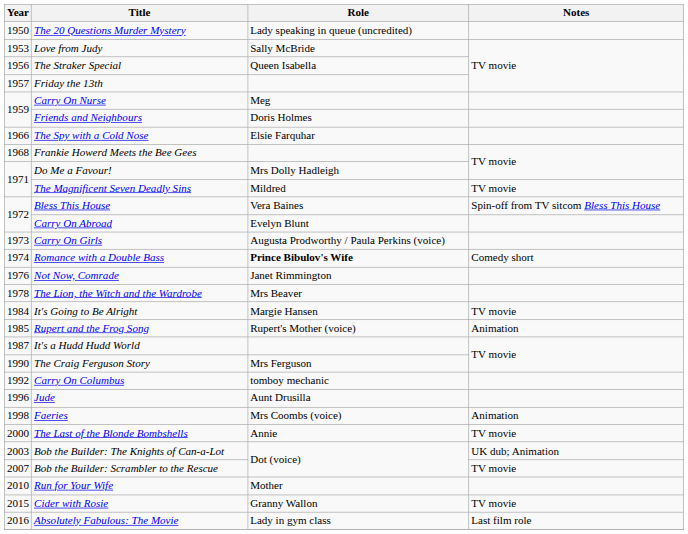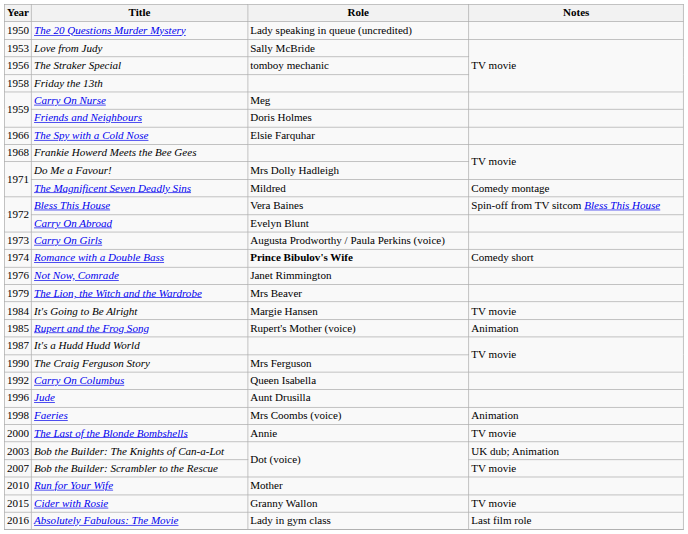The Straker Special | Role: Queen Isabella -> tomboy mechanic
Friday the 13th | Year: 1957 -> 1958
The Magnificent Seven Deadly Sins | Notes: TV movie -> Comedy montage
The Lion, the Witch and the Wardrobe | Year: 1978 -> 1979
Carry On Columbus | Role: tomboy mechanic -> Queen Isabella
